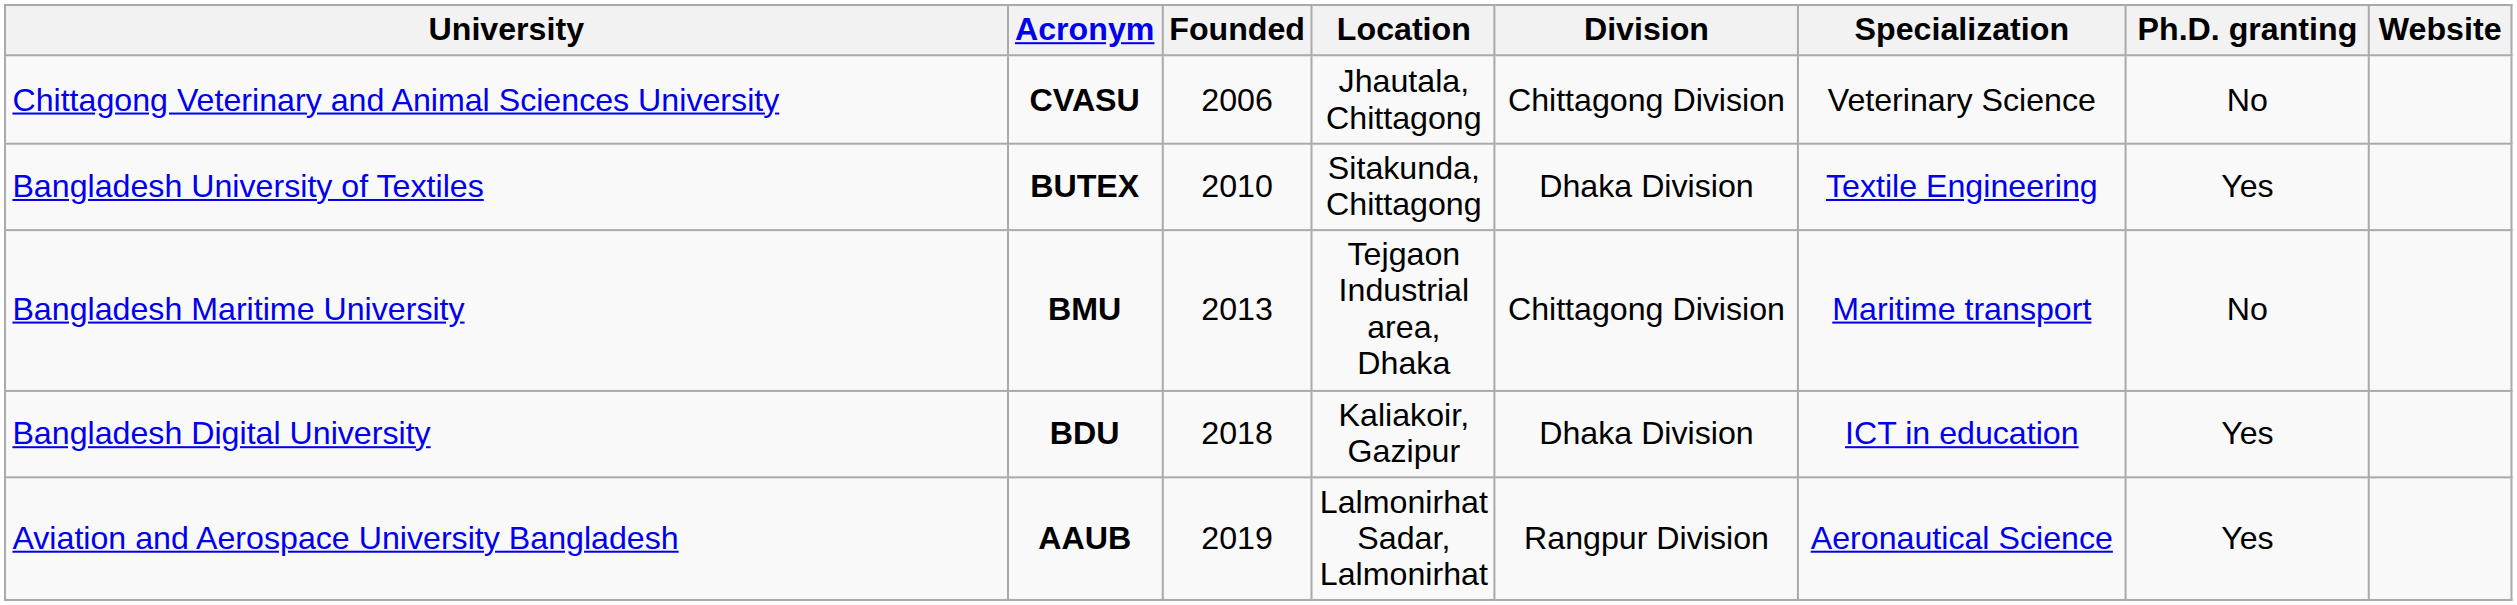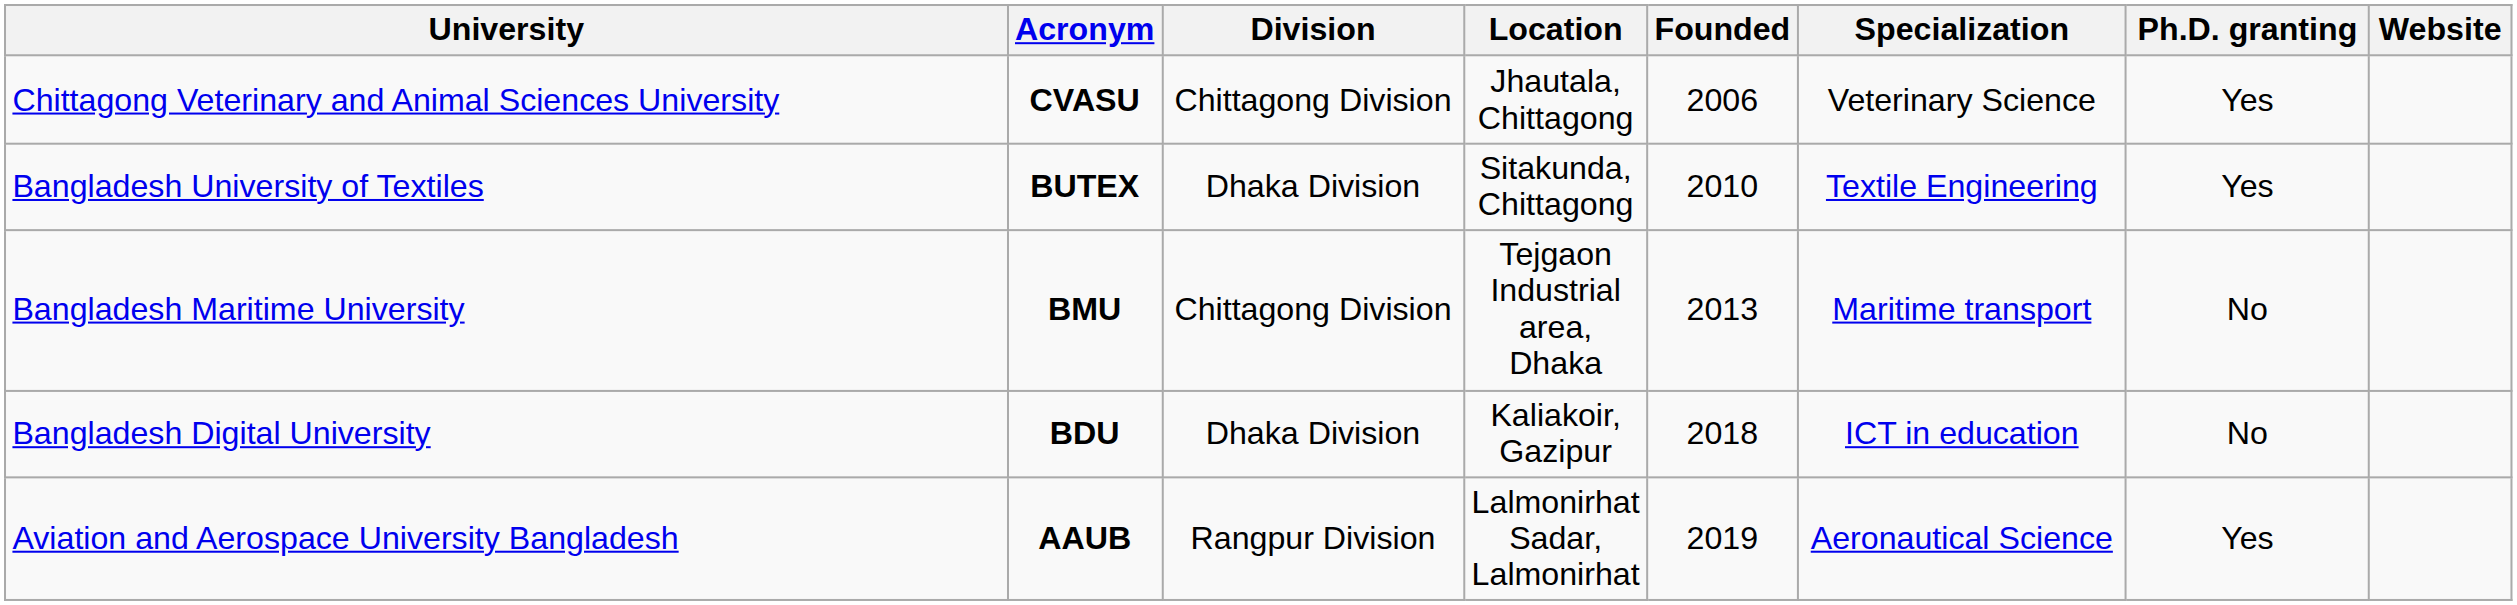columns swapped: Founded <-> Division
Chittagong Veterinary and Animal Sciences University | Ph.D. granting: No -> Yes
Bangladesh Digital University | Ph.D. granting: Yes -> No
